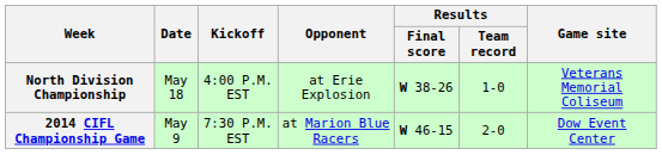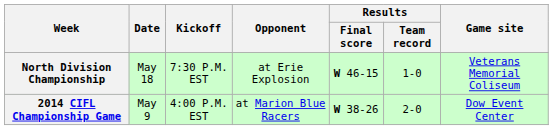North Division Championship | Kickoff: 4:00 P.M. EST -> 7:30 P.M. EST
North Division Championship | Results / Final score: W 38-26 -> W 46-15
2014 CIFL Championship Game | Kickoff: 7:30 P.M. EST -> 4:00 P.M. EST
2014 CIFL Championship Game | Results / Final score: W 46-15 -> W 38-26
